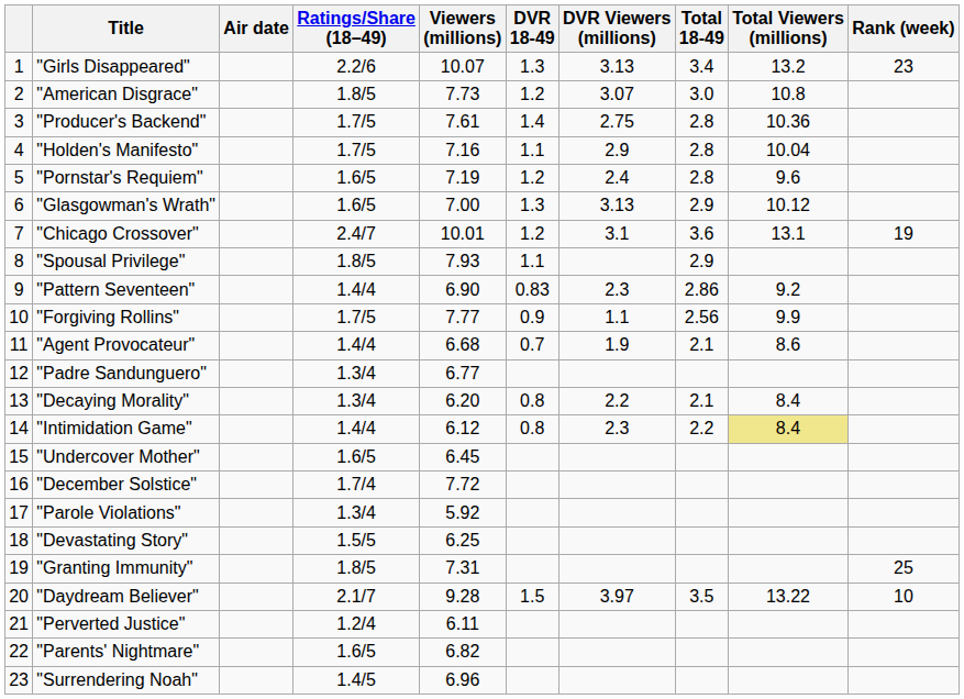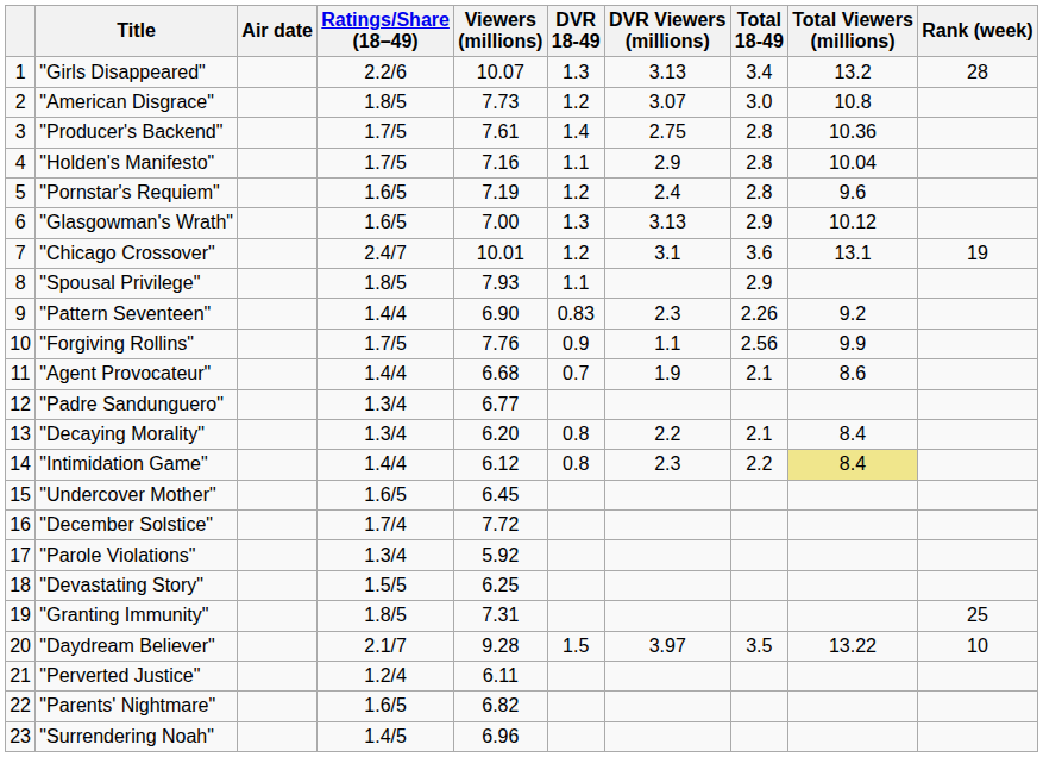"Girls Disappeared" | Rank (week): 23 -> 28
"Pattern Seventeen" | Total 18-49: 2.86 -> 2.26
"Forgiving Rollins" | Viewers (millions): 7.77 -> 7.76
